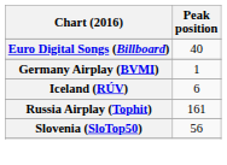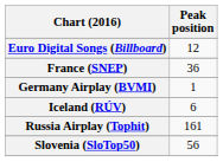Euro Digital Songs (Billboard) | Peak position: 40 -> 12
+ row: France (SNEP) | 36
